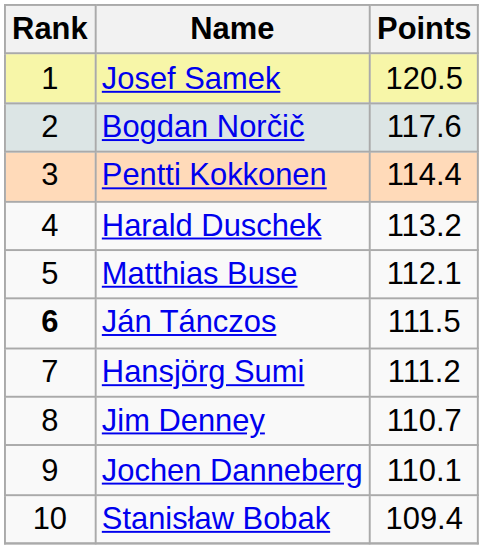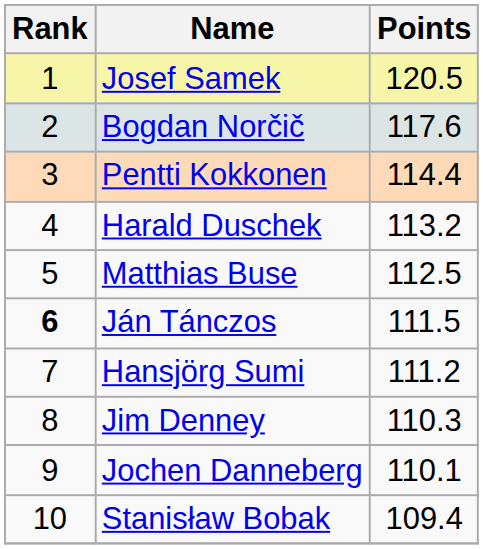Matthias Buse | Points: 112.1 -> 112.5
Jim Denney | Points: 110.7 -> 110.3
